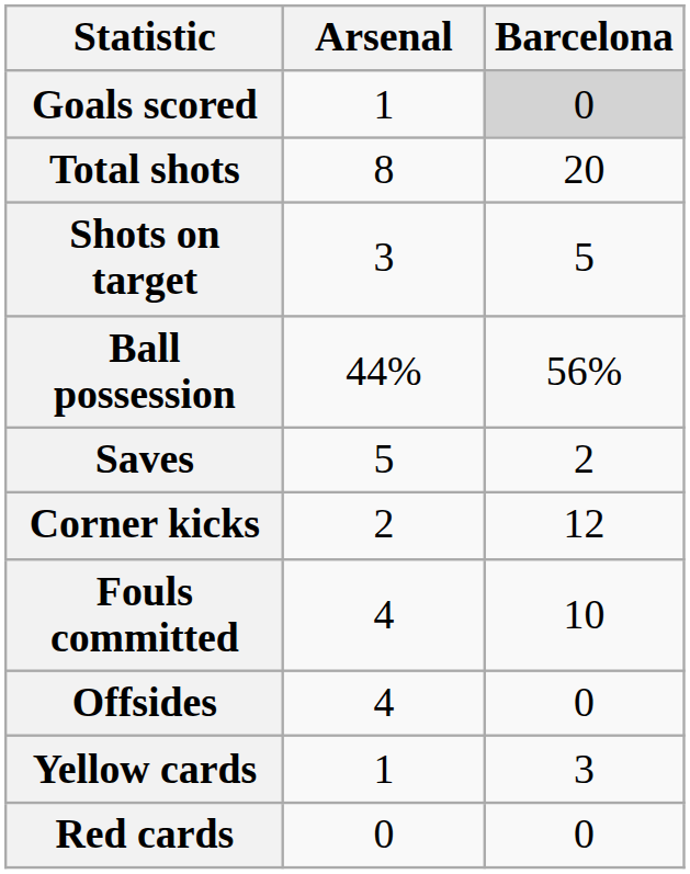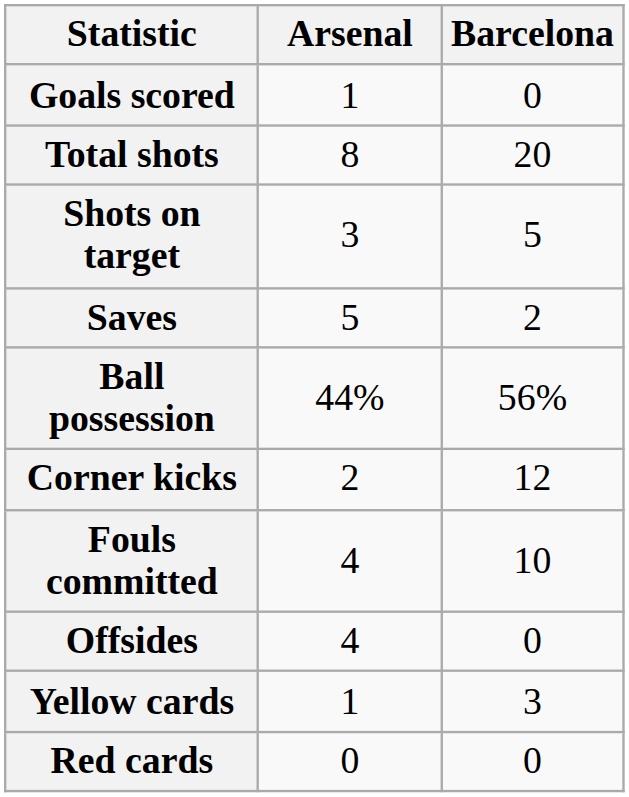Goals scored | Barcelona: lightgrey background -> no background
rows swapped: Saves <-> Ball possession
